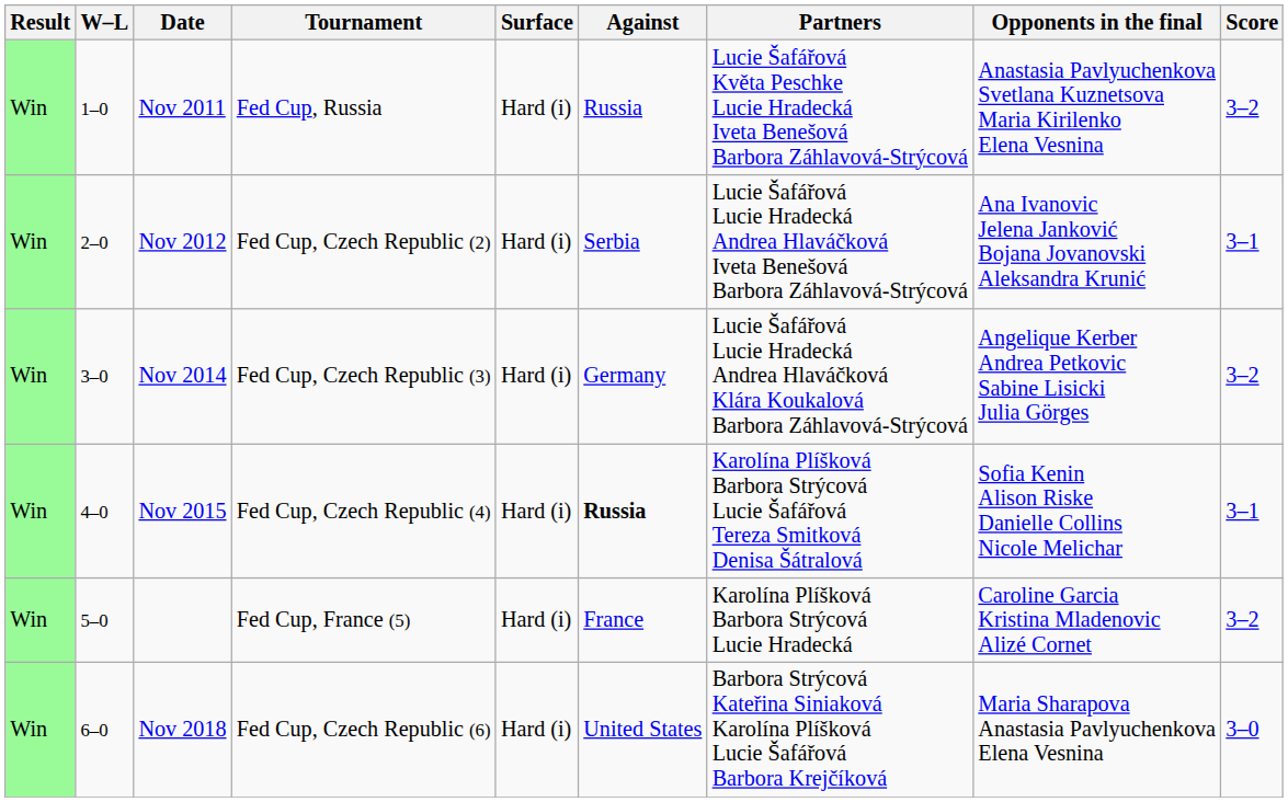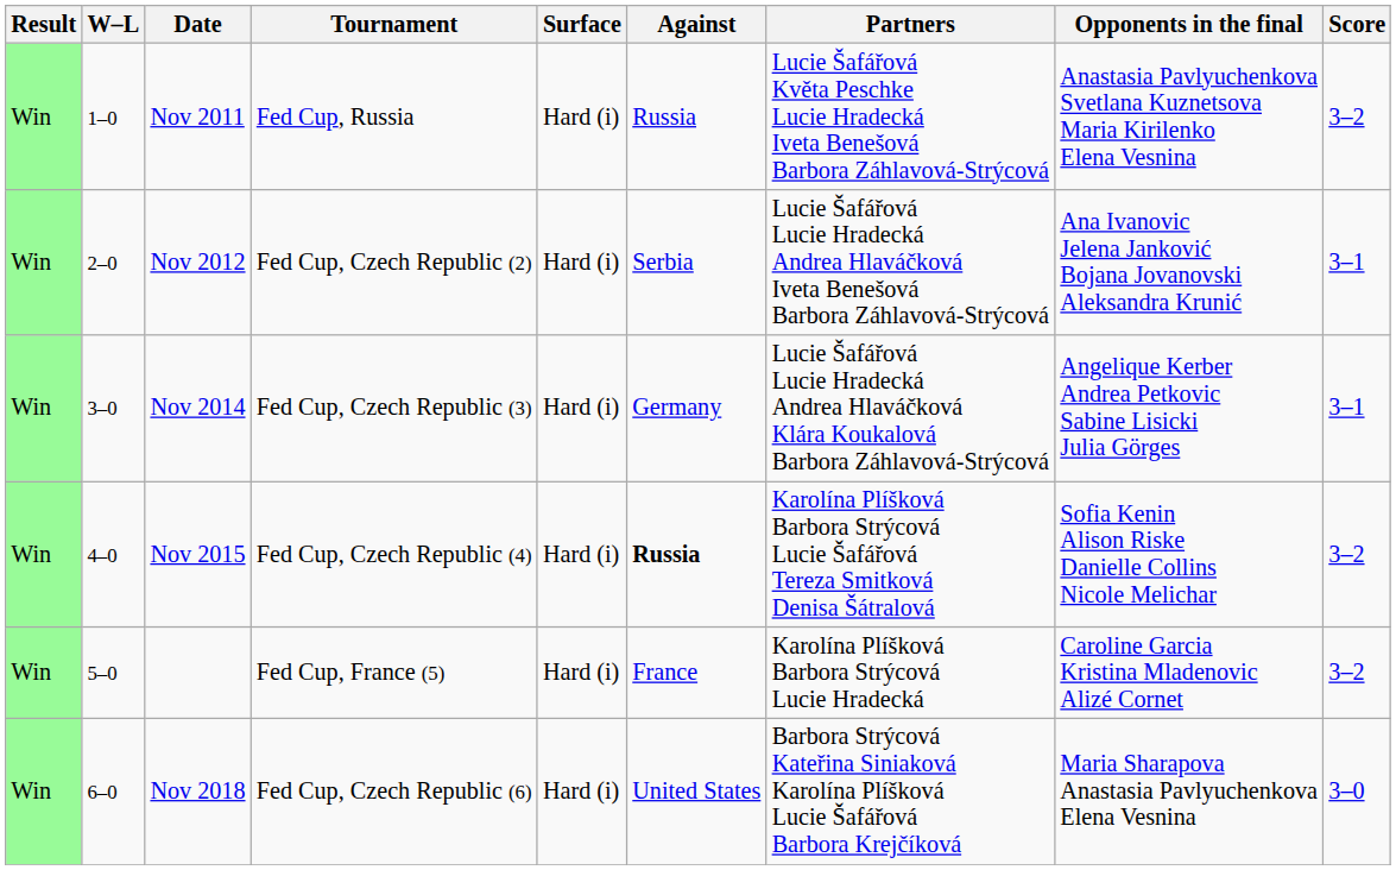Nov 2014 | Score: 3–2 -> 3–1
Nov 2015 | Score: 3–1 -> 3–2
